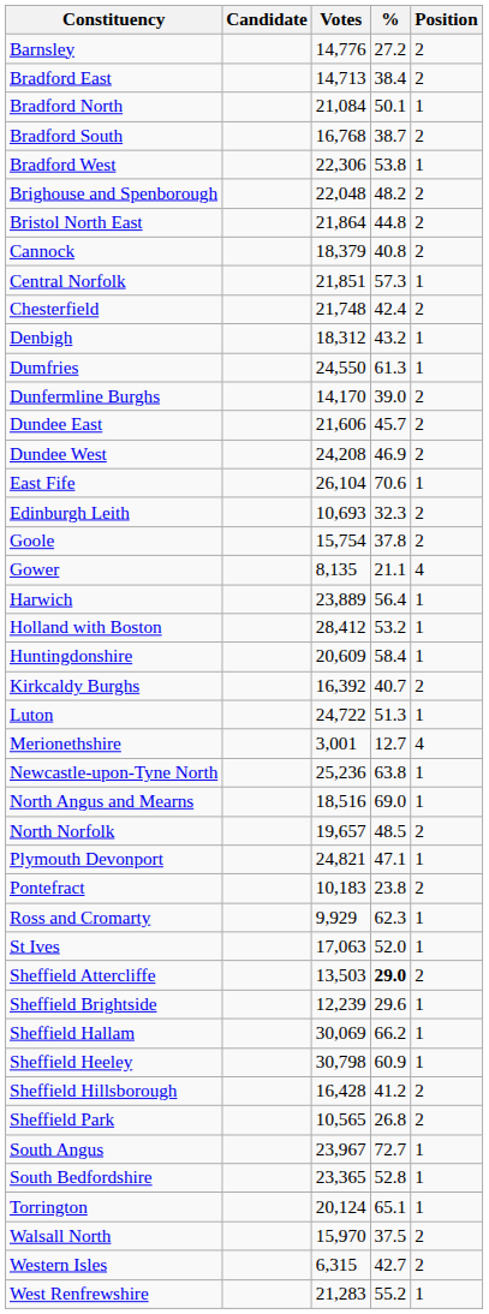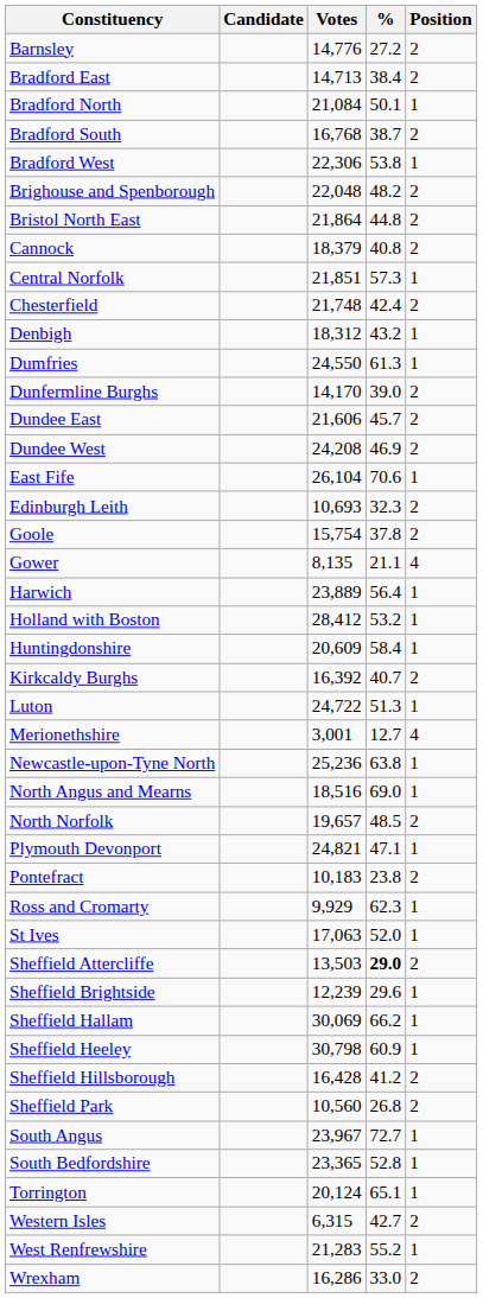Sheffield Park | Votes: 10,565 -> 10,560
- row: Walsall North | 15,970 | 37.5 | 2
+ row: Wrexham | 16,286 | 33.0 | 2
